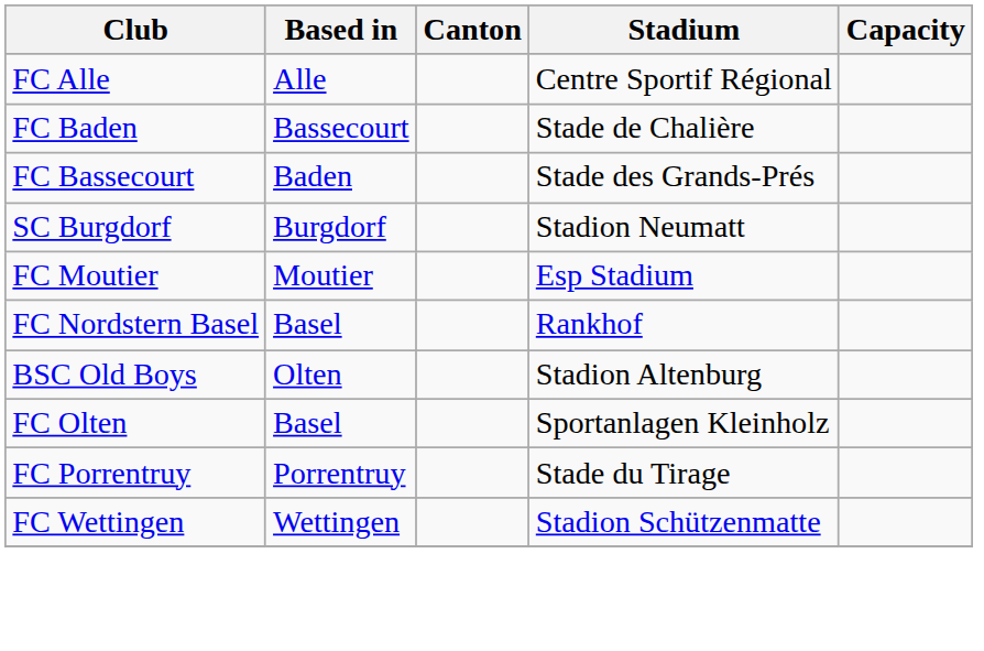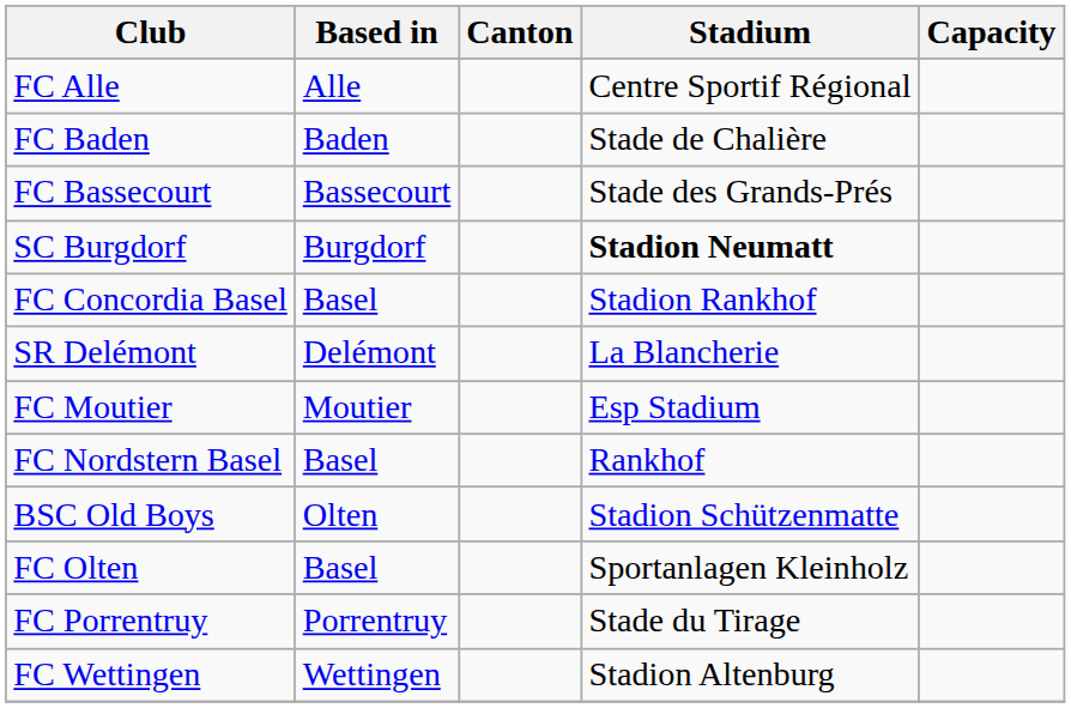FC Baden | Based in: Bassecourt -> Baden
FC Bassecourt | Based in: Baden -> Bassecourt
SC Burgdorf | Stadium: normal -> bold
+ row: FC Concordia Basel | Basel | Stadion Rankhof
+ row: SR Delémont | Delémont | La Blancherie
BSC Old Boys | Stadium: Stadion Altenburg -> Stadion Schützenmatte
FC Wettingen | Stadium: Stadion Schützenmatte -> Stadion Altenburg
